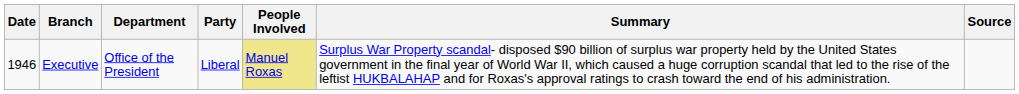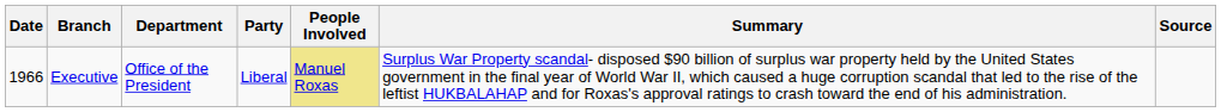Executive | Date: 1946 -> 1966
